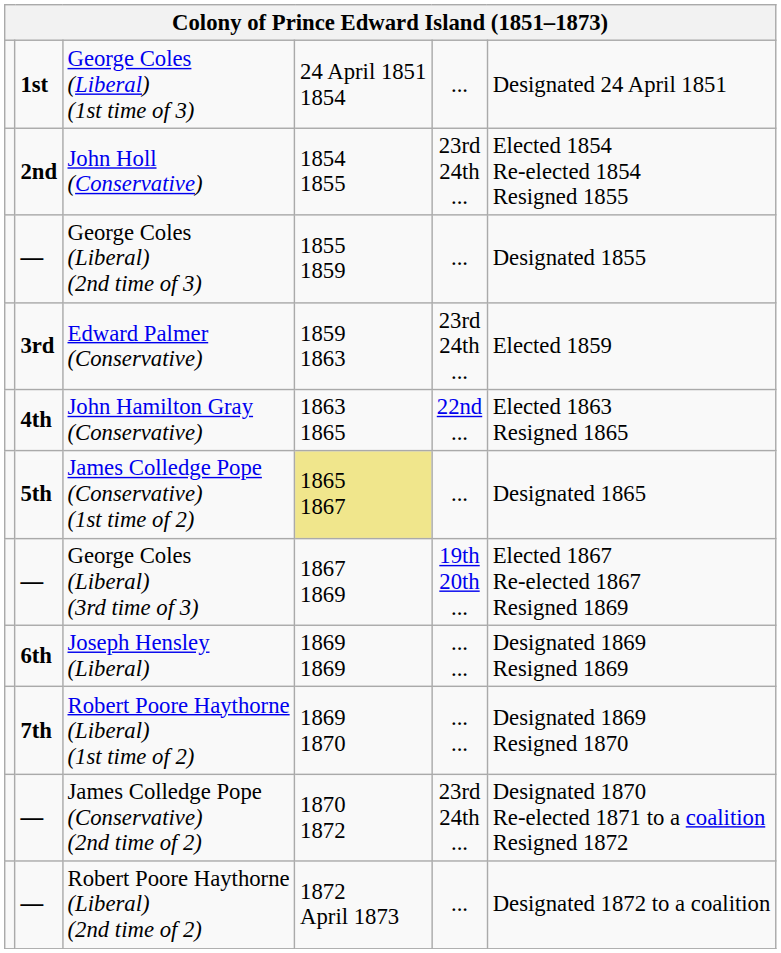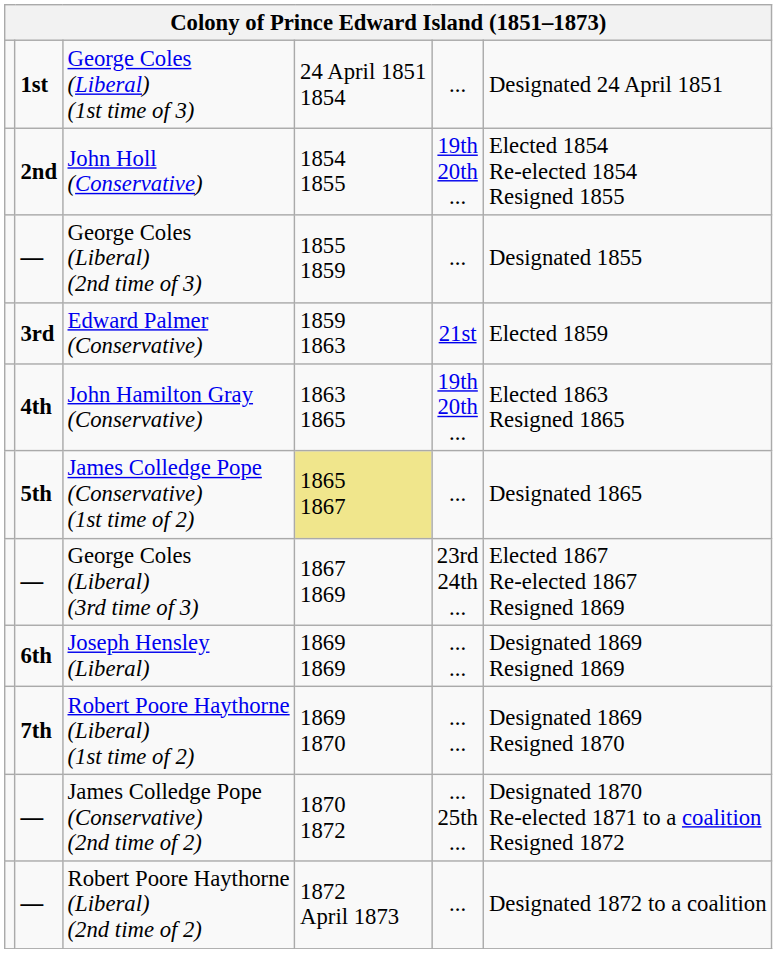John Holl (Conservative) | column 5: 23rd 24th ... -> 19th 20th ...
Edward Palmer (Conservative) | column 5: 23rd 24th ... -> 21st
John Hamilton Gray (Conservative) | column 5: 22nd ... -> 19th 20th ...
George Coles (Liberal) (3rd time of 3) | column 5: 19th 20th ... -> 23rd 24th ...
James Colledge Pope (Conservative) (2nd time of 2) | column 5: 23rd 24th ... -> ... 25th ...
